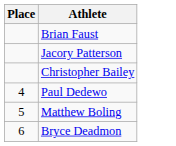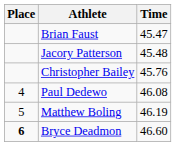+ column: Time | 45.47 | 45.48 | 45.76 | 46.08 | 46.19 | 46.60
Bryce Deadmon | Place: normal -> bold
